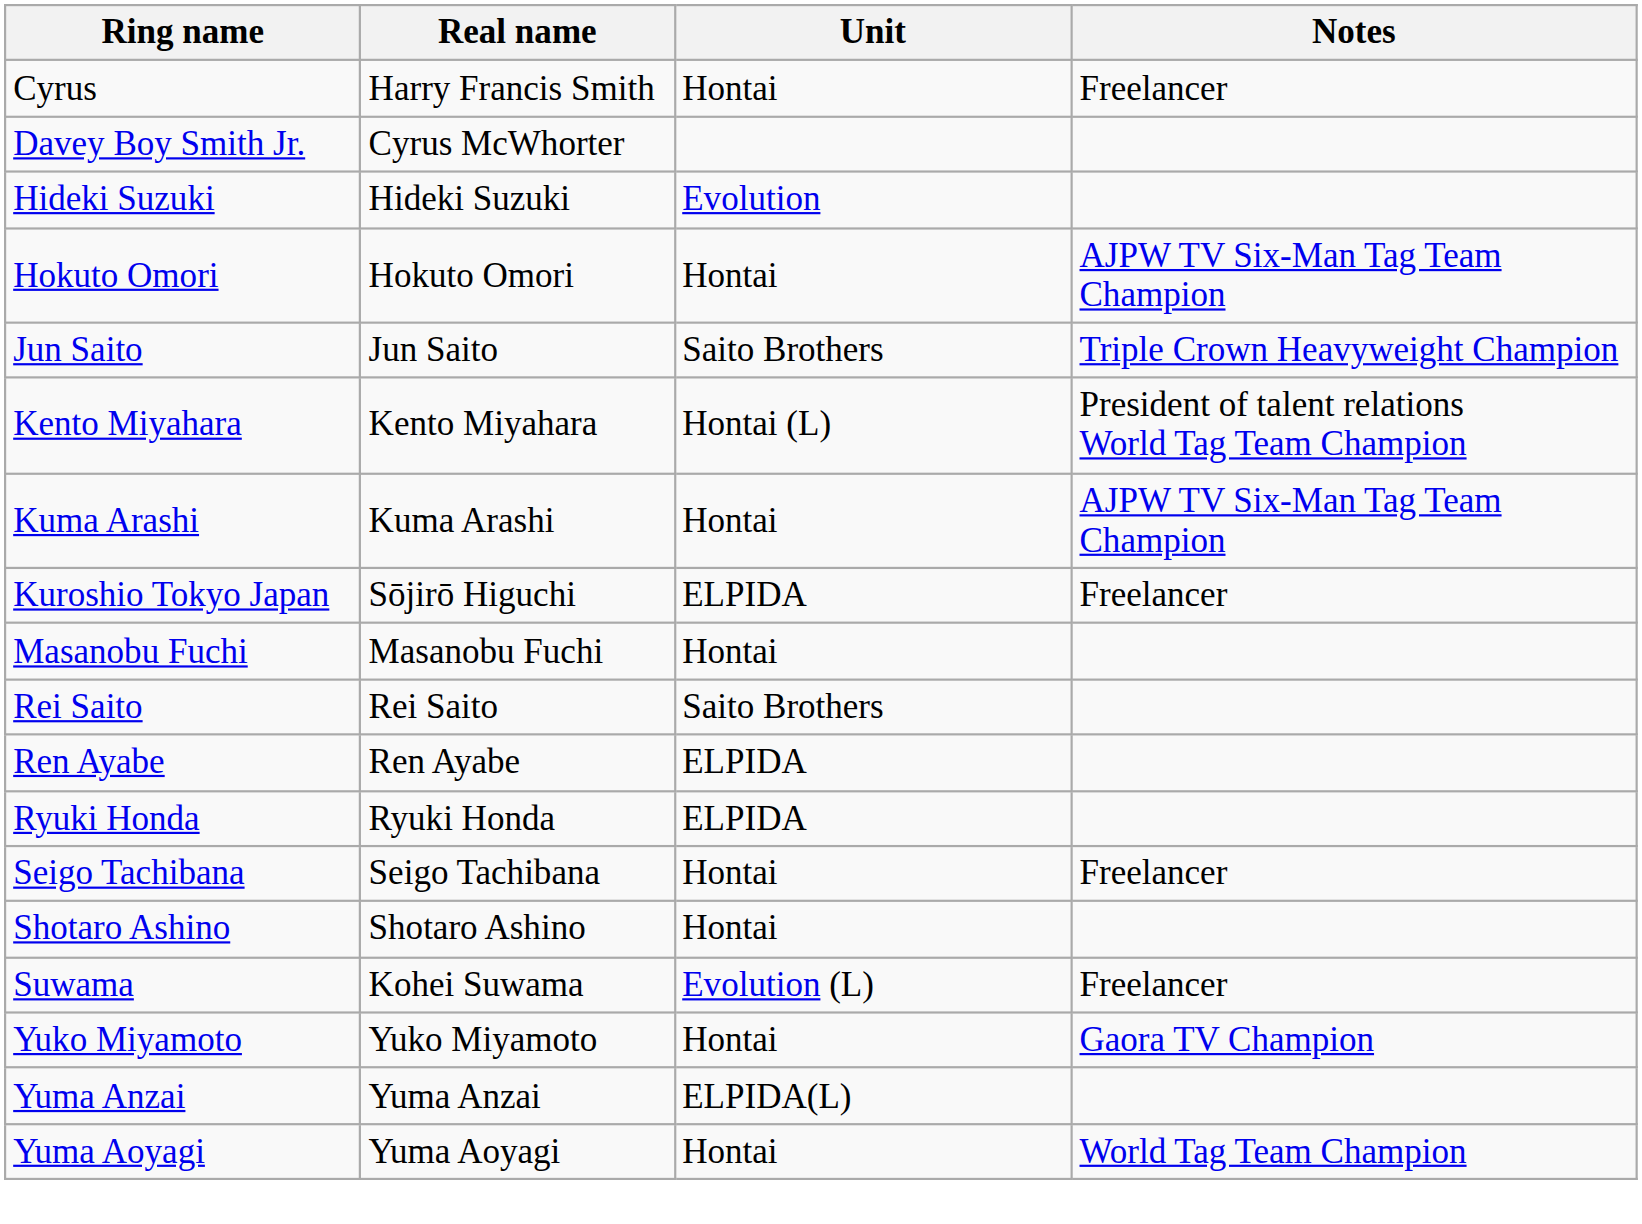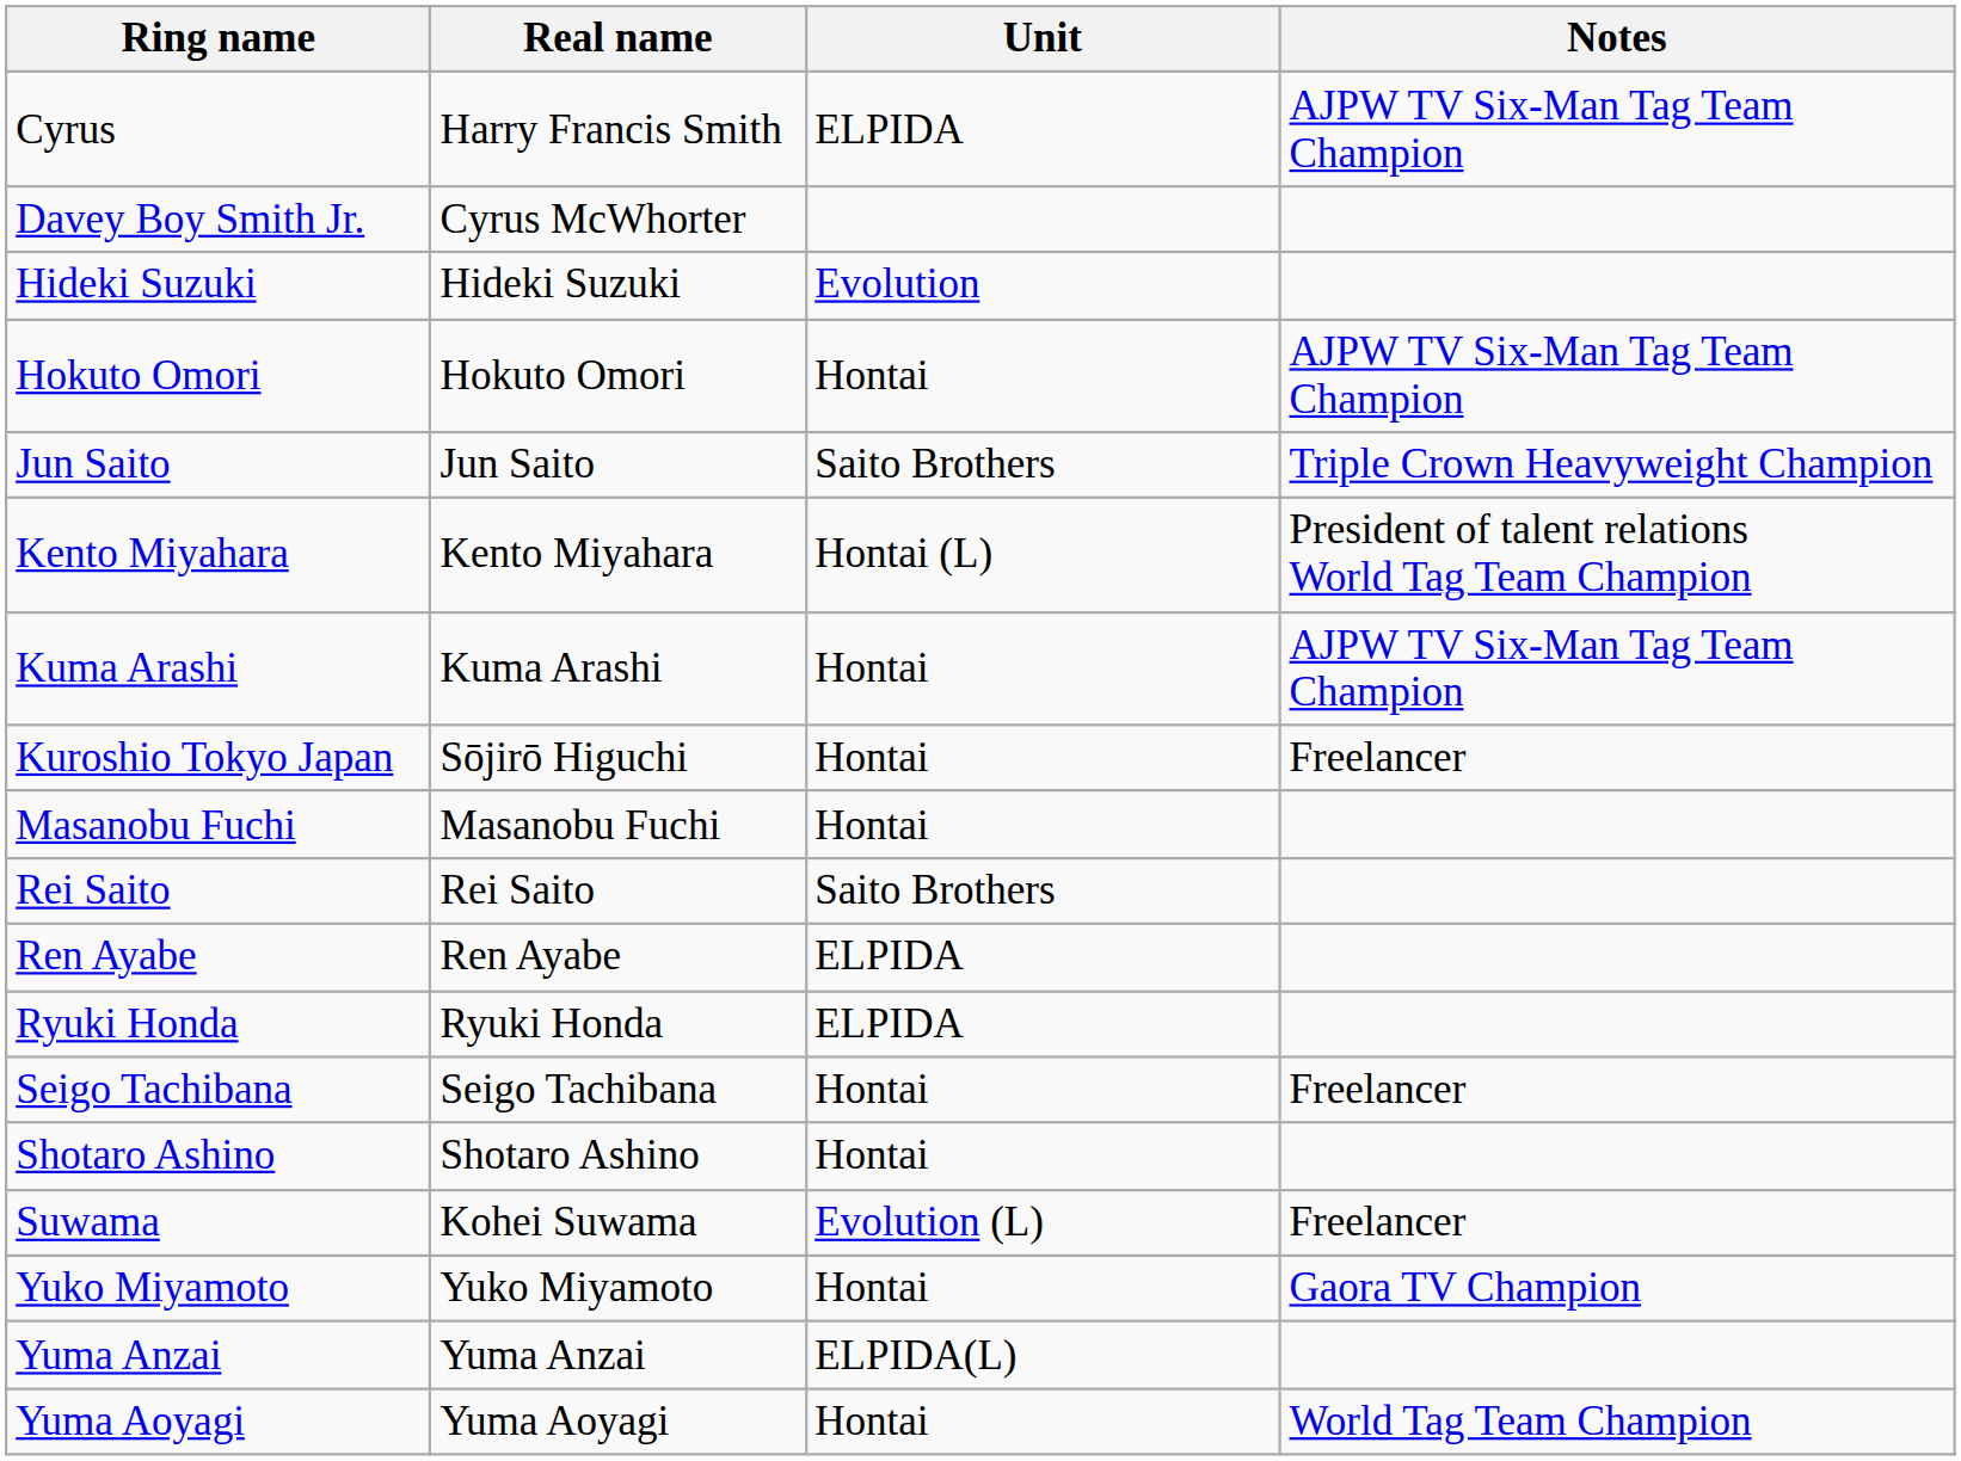Cyrus | Unit: Hontai -> ELPIDA
Cyrus | Notes: Freelancer -> AJPW TV Six-Man Tag Team Champion
Kuroshio Tokyo Japan | Unit: ELPIDA -> Hontai
